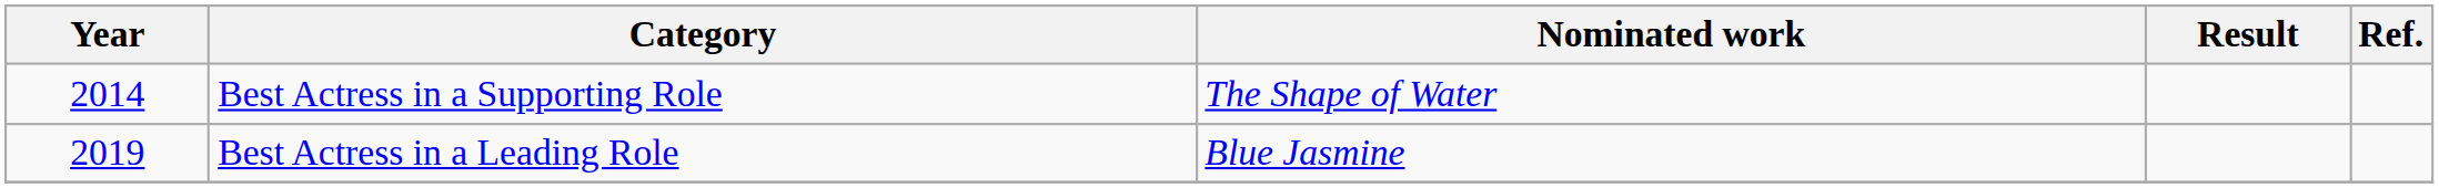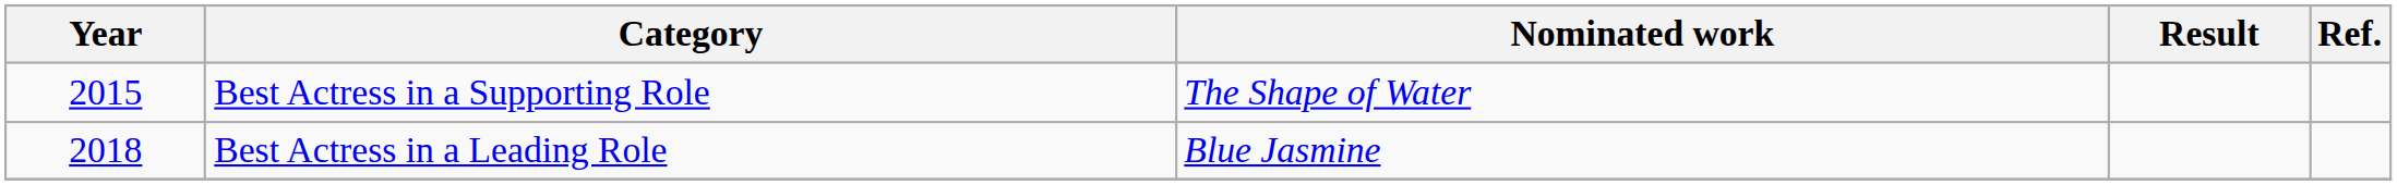Best Actress in a Supporting Role | Year: 2014 -> 2015
Best Actress in a Leading Role | Year: 2019 -> 2018
